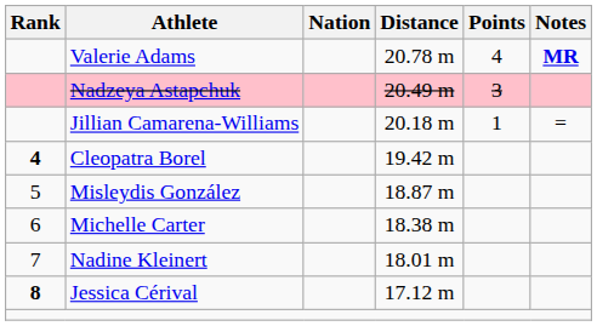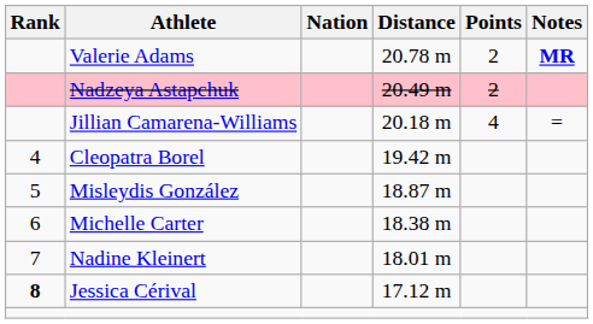Valerie Adams | Points: 4 -> 2
Nadzeya Astapchuk | Points: 3 -> 2
Jillian Camarena-Williams | Points: 1 -> 4
Cleopatra Borel | Rank: bold -> normal
